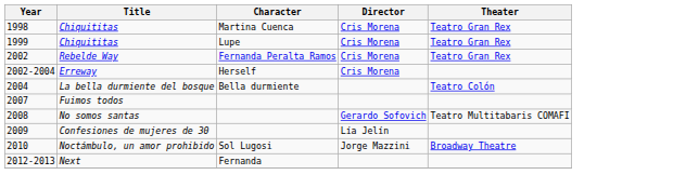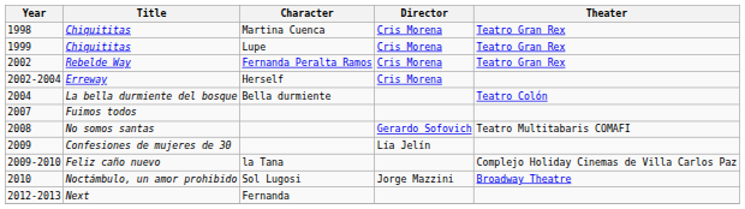+ row: 2009-2010 | Feliz caño nuevo | la Tana | Complejo Holiday Cinemas de Villa Carlos Paz
